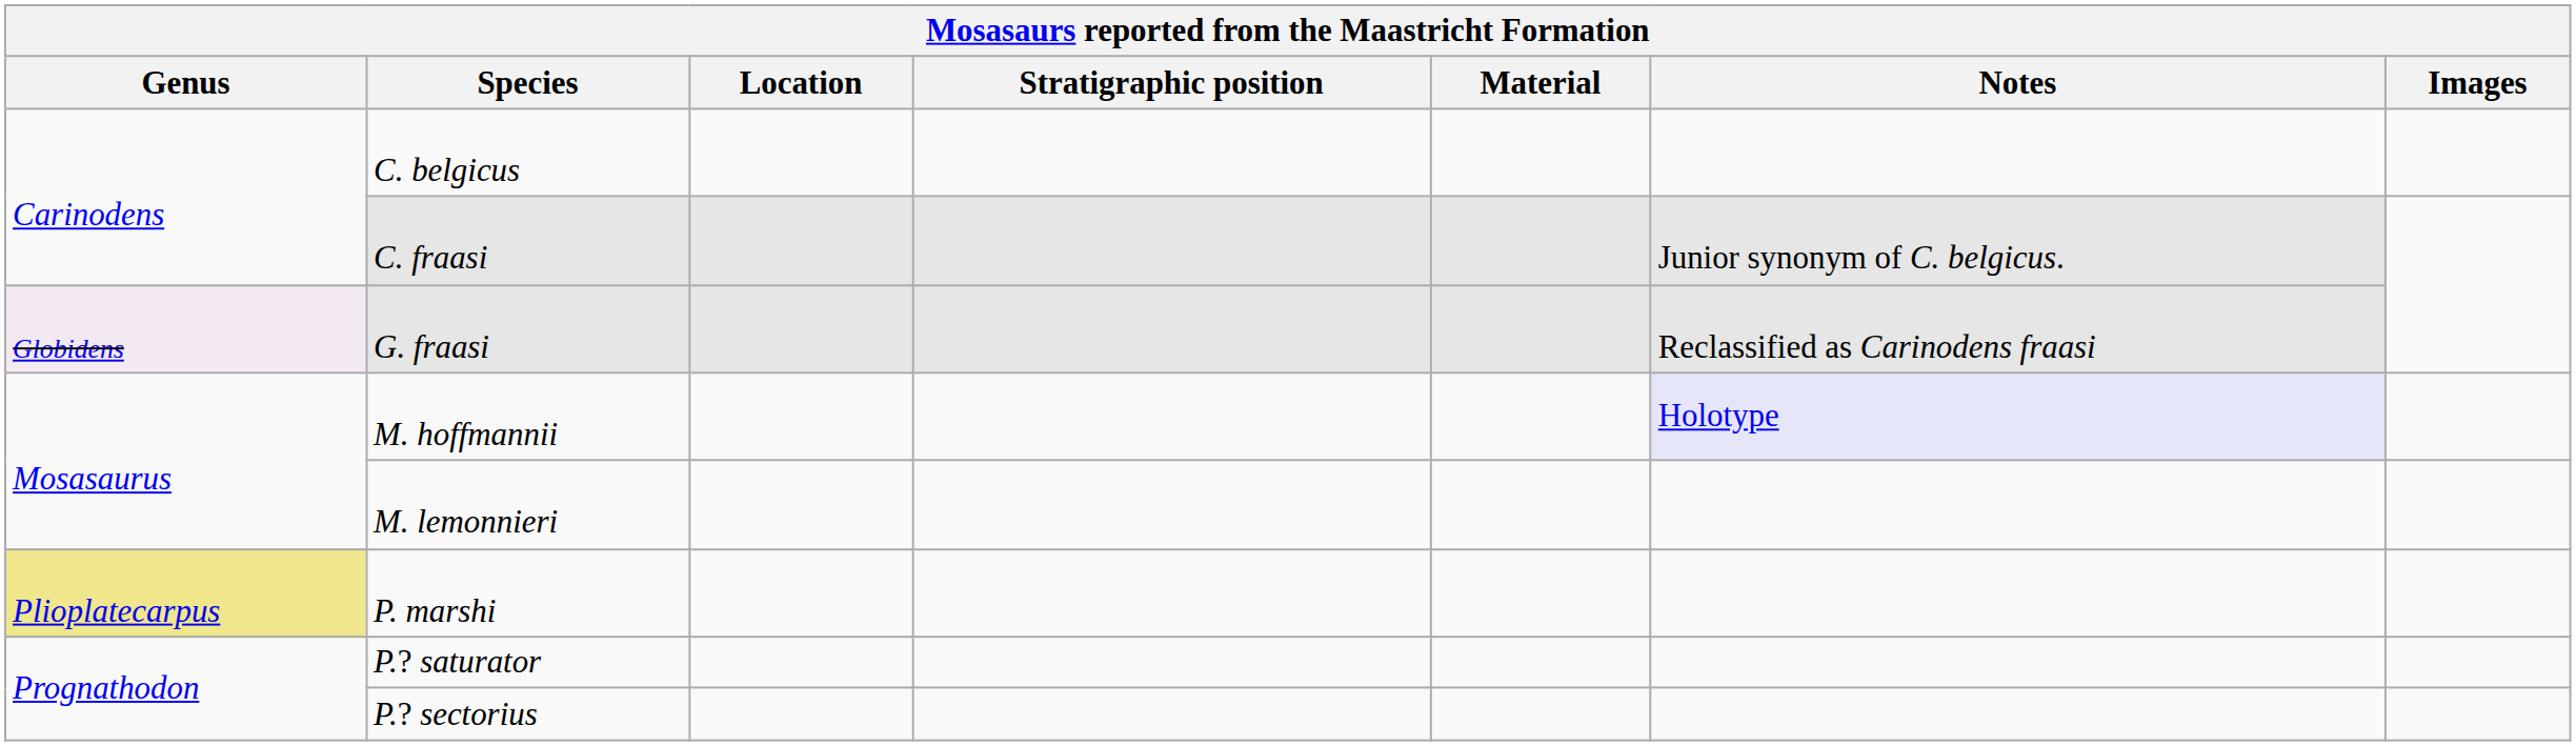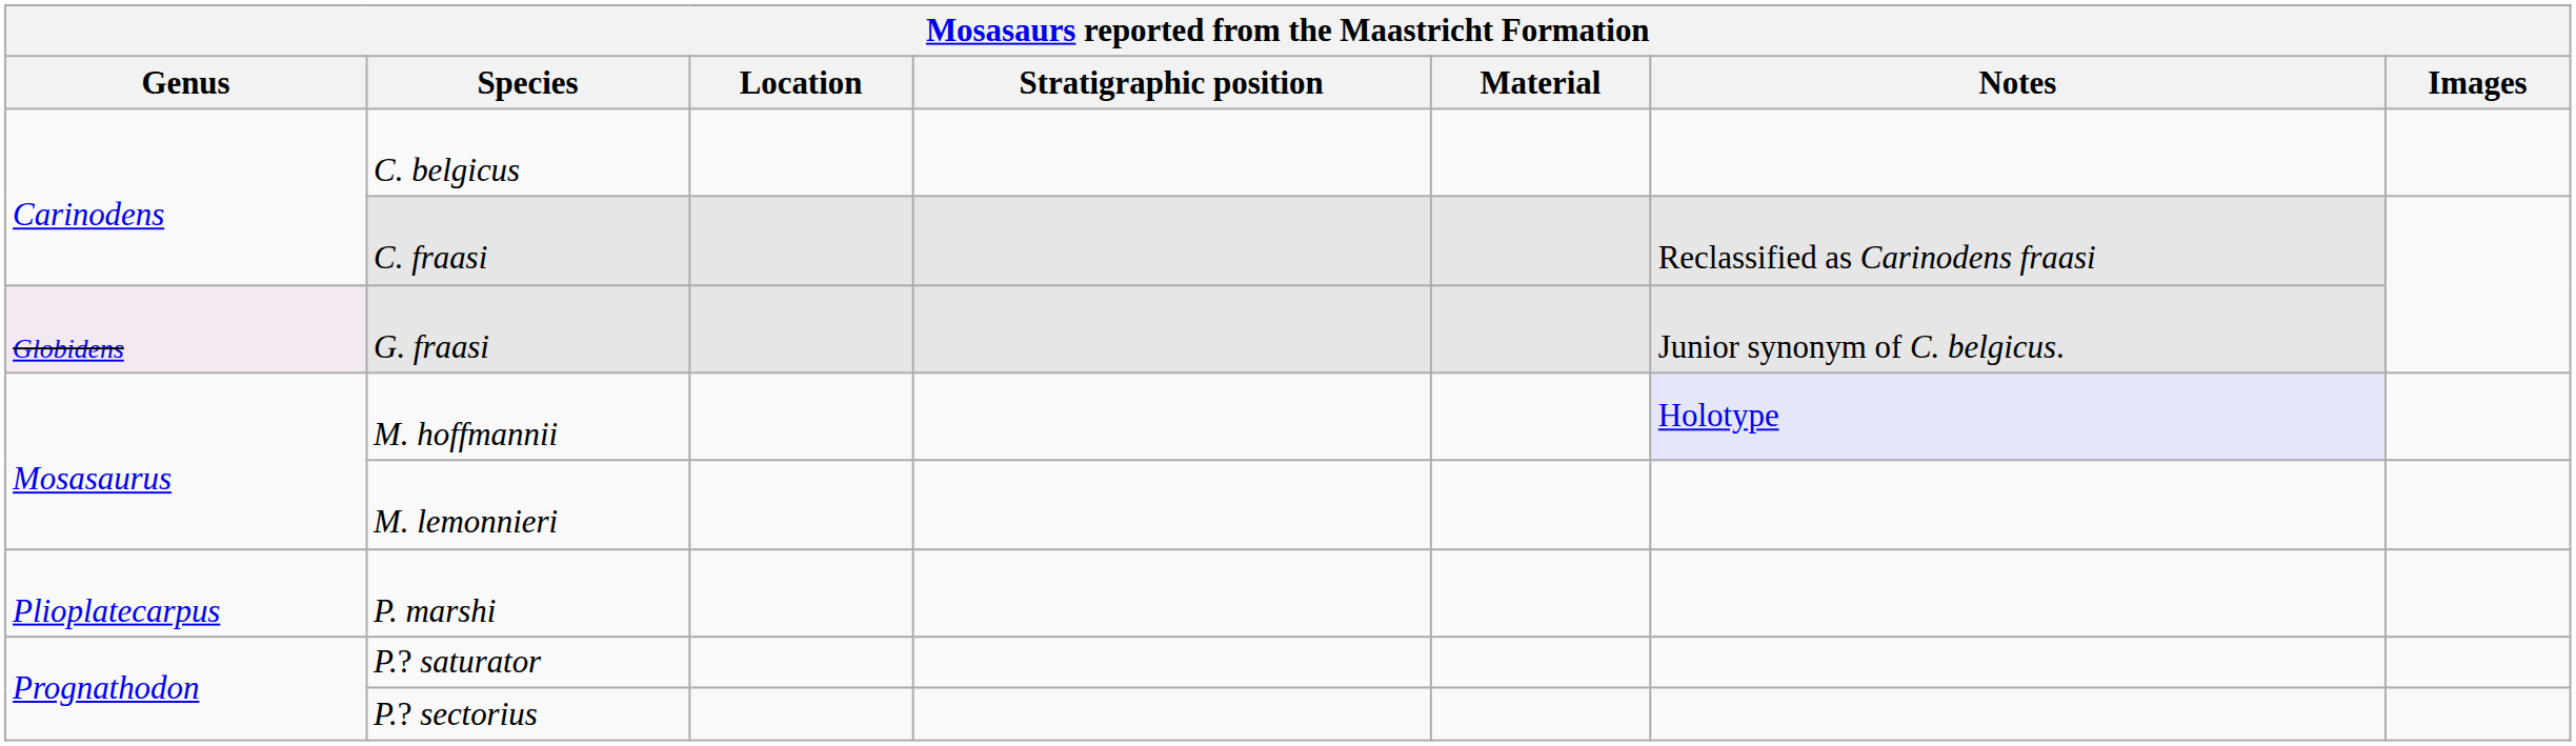C. fraasi | Notes: Junior synonym of C. belgicus. -> Reclassified as Carinodens fraasi
G. fraasi | Notes: Reclassified as Carinodens fraasi -> Junior synonym of C. belgicus.
P. marshi | Genus: khaki background -> no background
